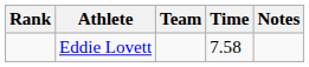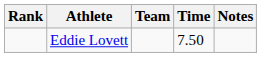Eddie Lovett | Time: 7.58 -> 7.50
